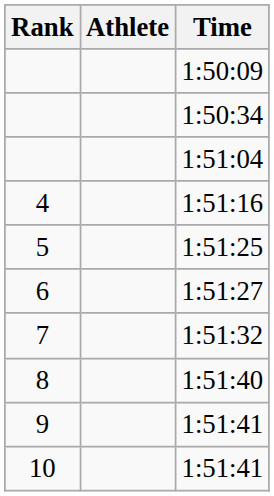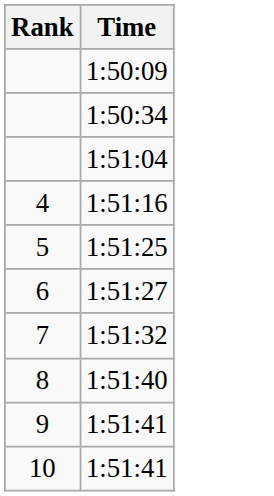- column: Athlete
